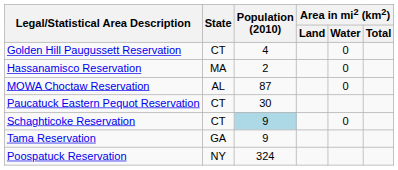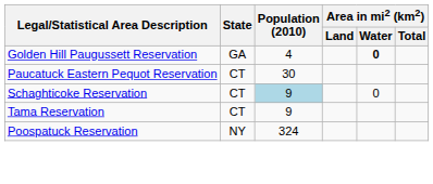Golden Hill Paugussett Reservation | State: CT -> GA
Golden Hill Paugussett Reservation | Area in mi2 (km2) / Water: normal -> bold
- row: Hassanamisco Reservation | MA | 2 | 0
- row: MOWA Choctaw Reservation | AL | 87 | 0
Tama Reservation | State: GA -> CT
